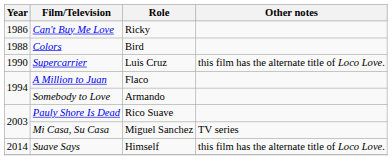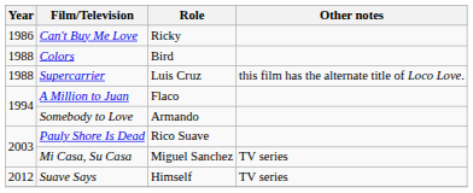Supercarrier | Year: 1990 -> 1988
Suave Says | Year: 2014 -> 2012
Suave Says | Other notes: this film has the alternate title of Loco Love. -> TV series
